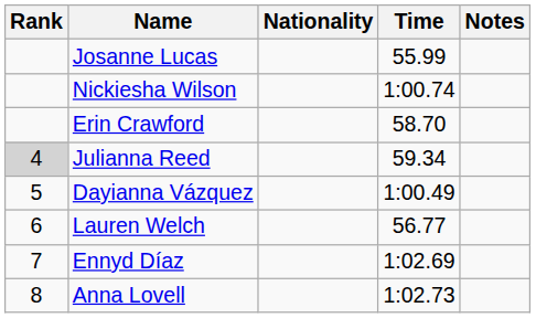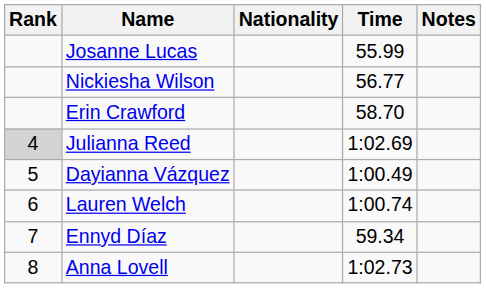Nickiesha Wilson | Time: 1:00.74 -> 56.77
Julianna Reed | Time: 59.34 -> 1:02.69
Lauren Welch | Time: 56.77 -> 1:00.74
Ennyd Díaz | Time: 1:02.69 -> 59.34
